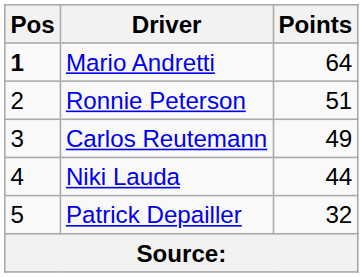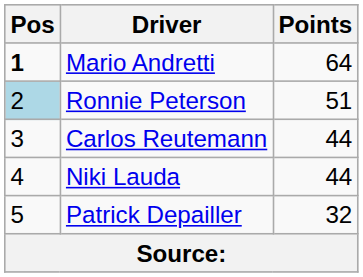Ronnie Peterson | Pos: no background -> lightblue background
Carlos Reutemann | Points: 49 -> 44
